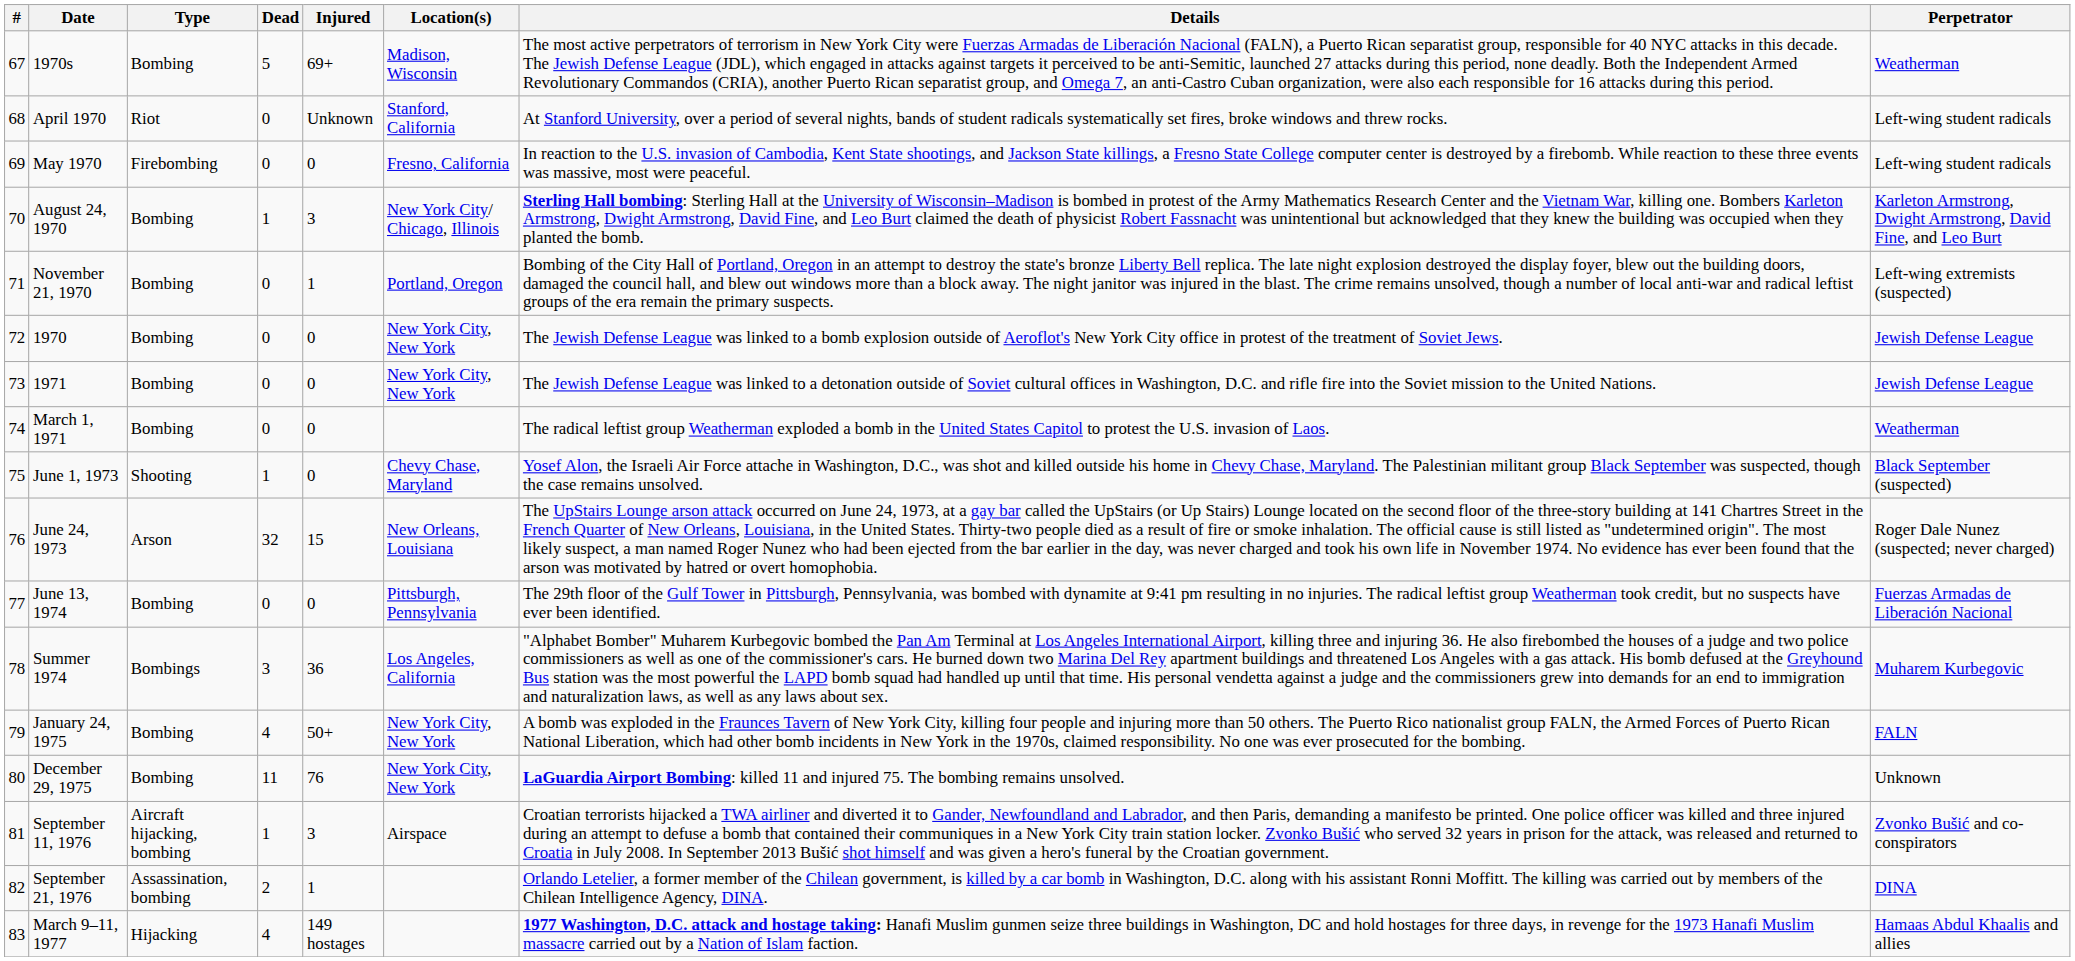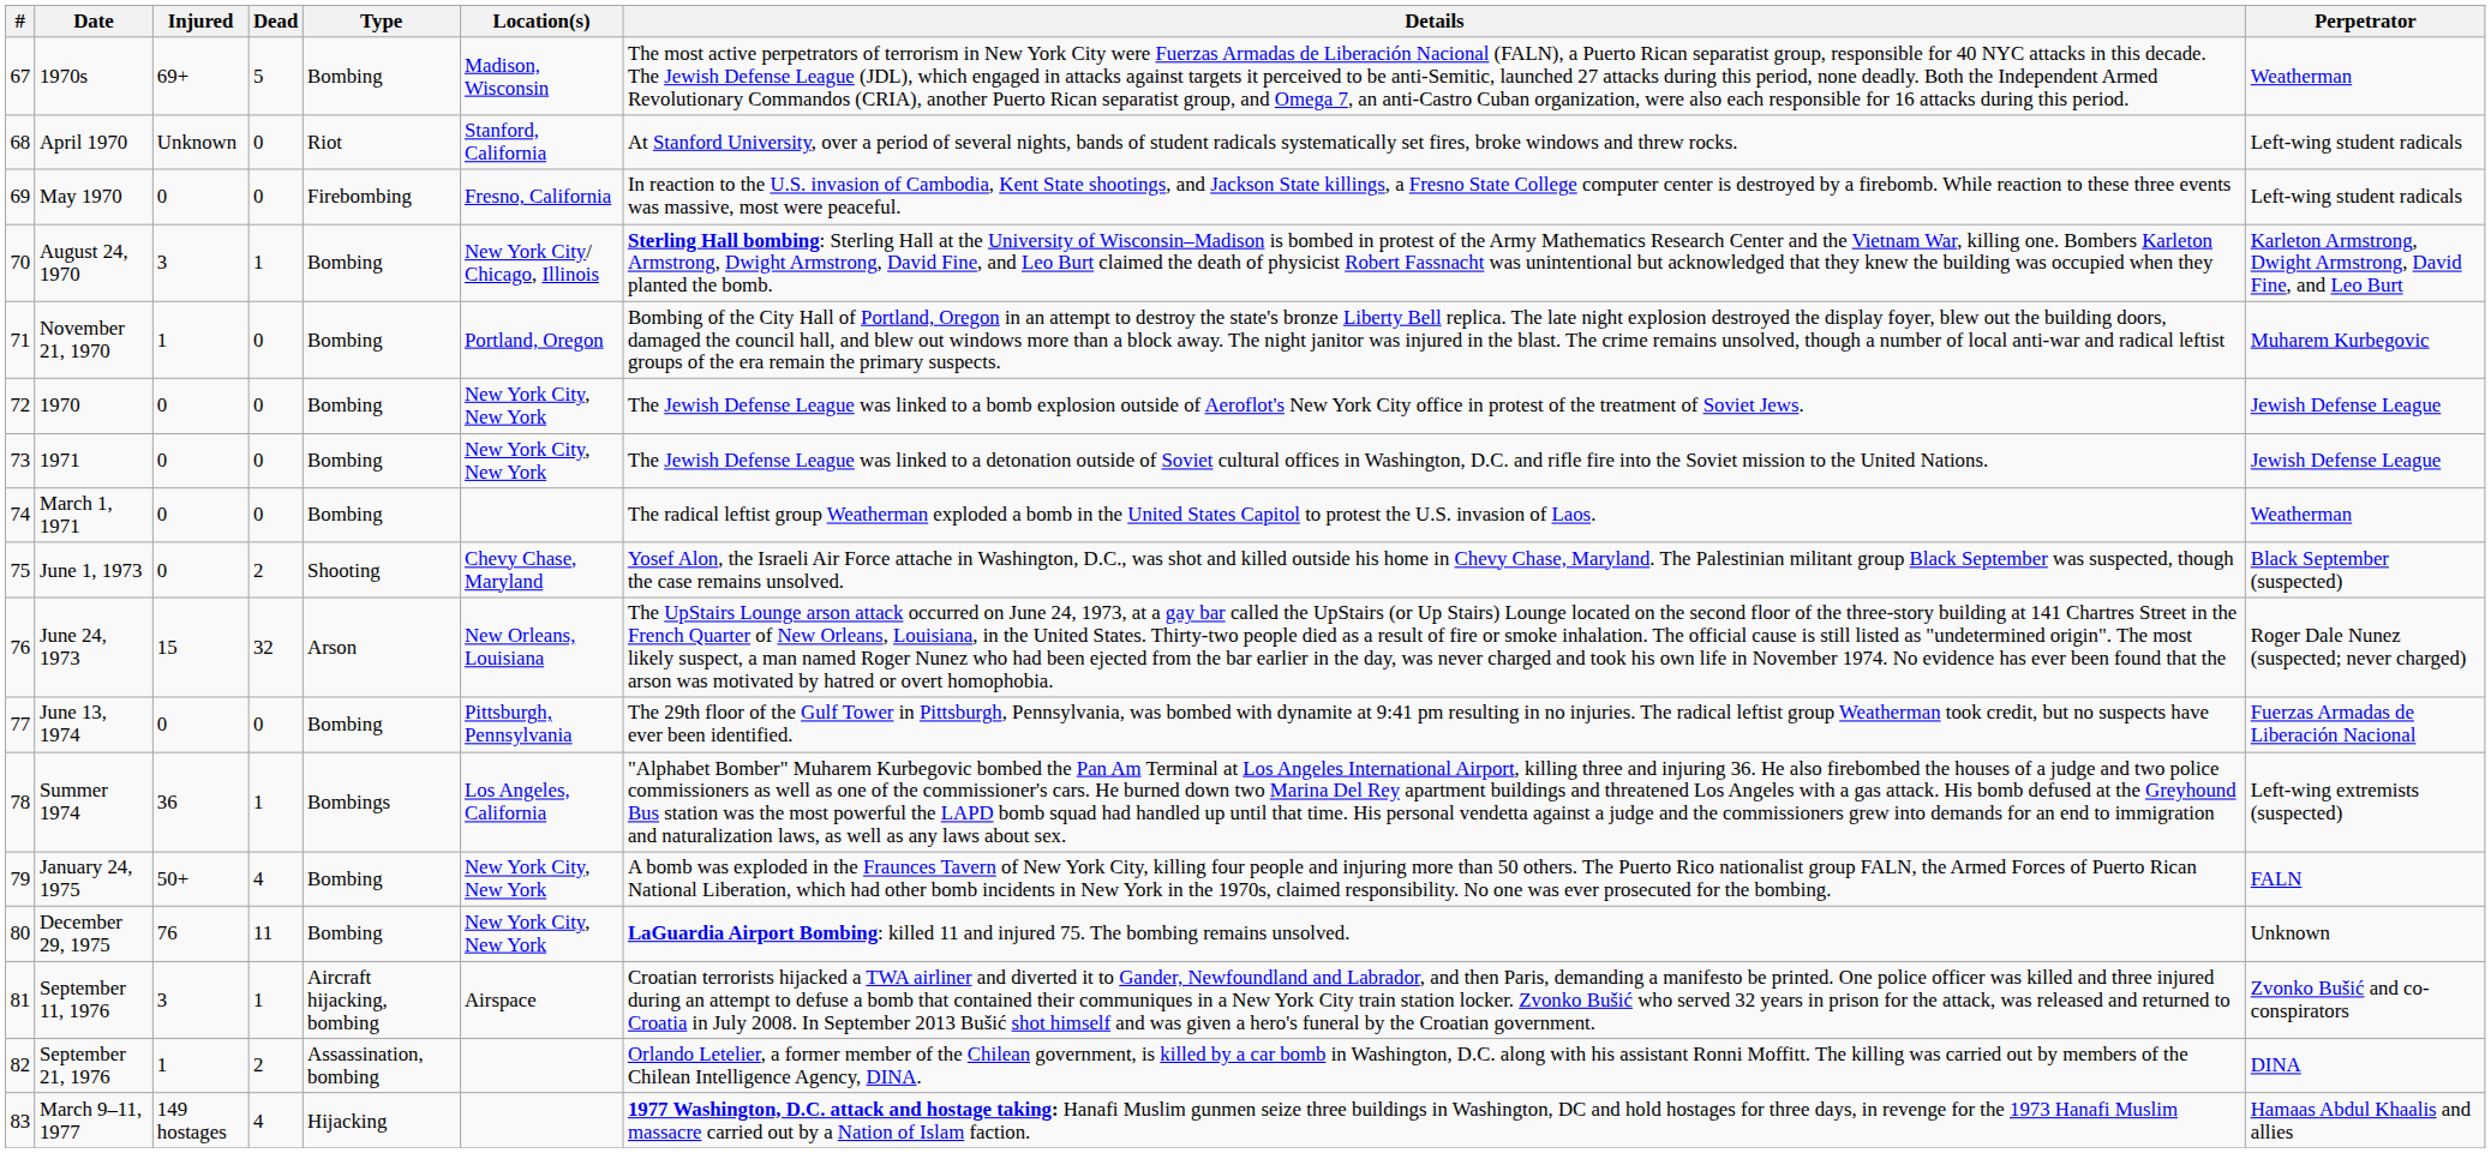columns swapped: Type <-> Injured
November 21, 1970 | Perpetrator: Left-wing extremists (suspected) -> Muharem Kurbegovic
June 1, 1973 | Dead: 1 -> 2
Summer 1974 | Dead: 3 -> 1
Summer 1974 | Perpetrator: Muharem Kurbegovic -> Left-wing extremists (suspected)
